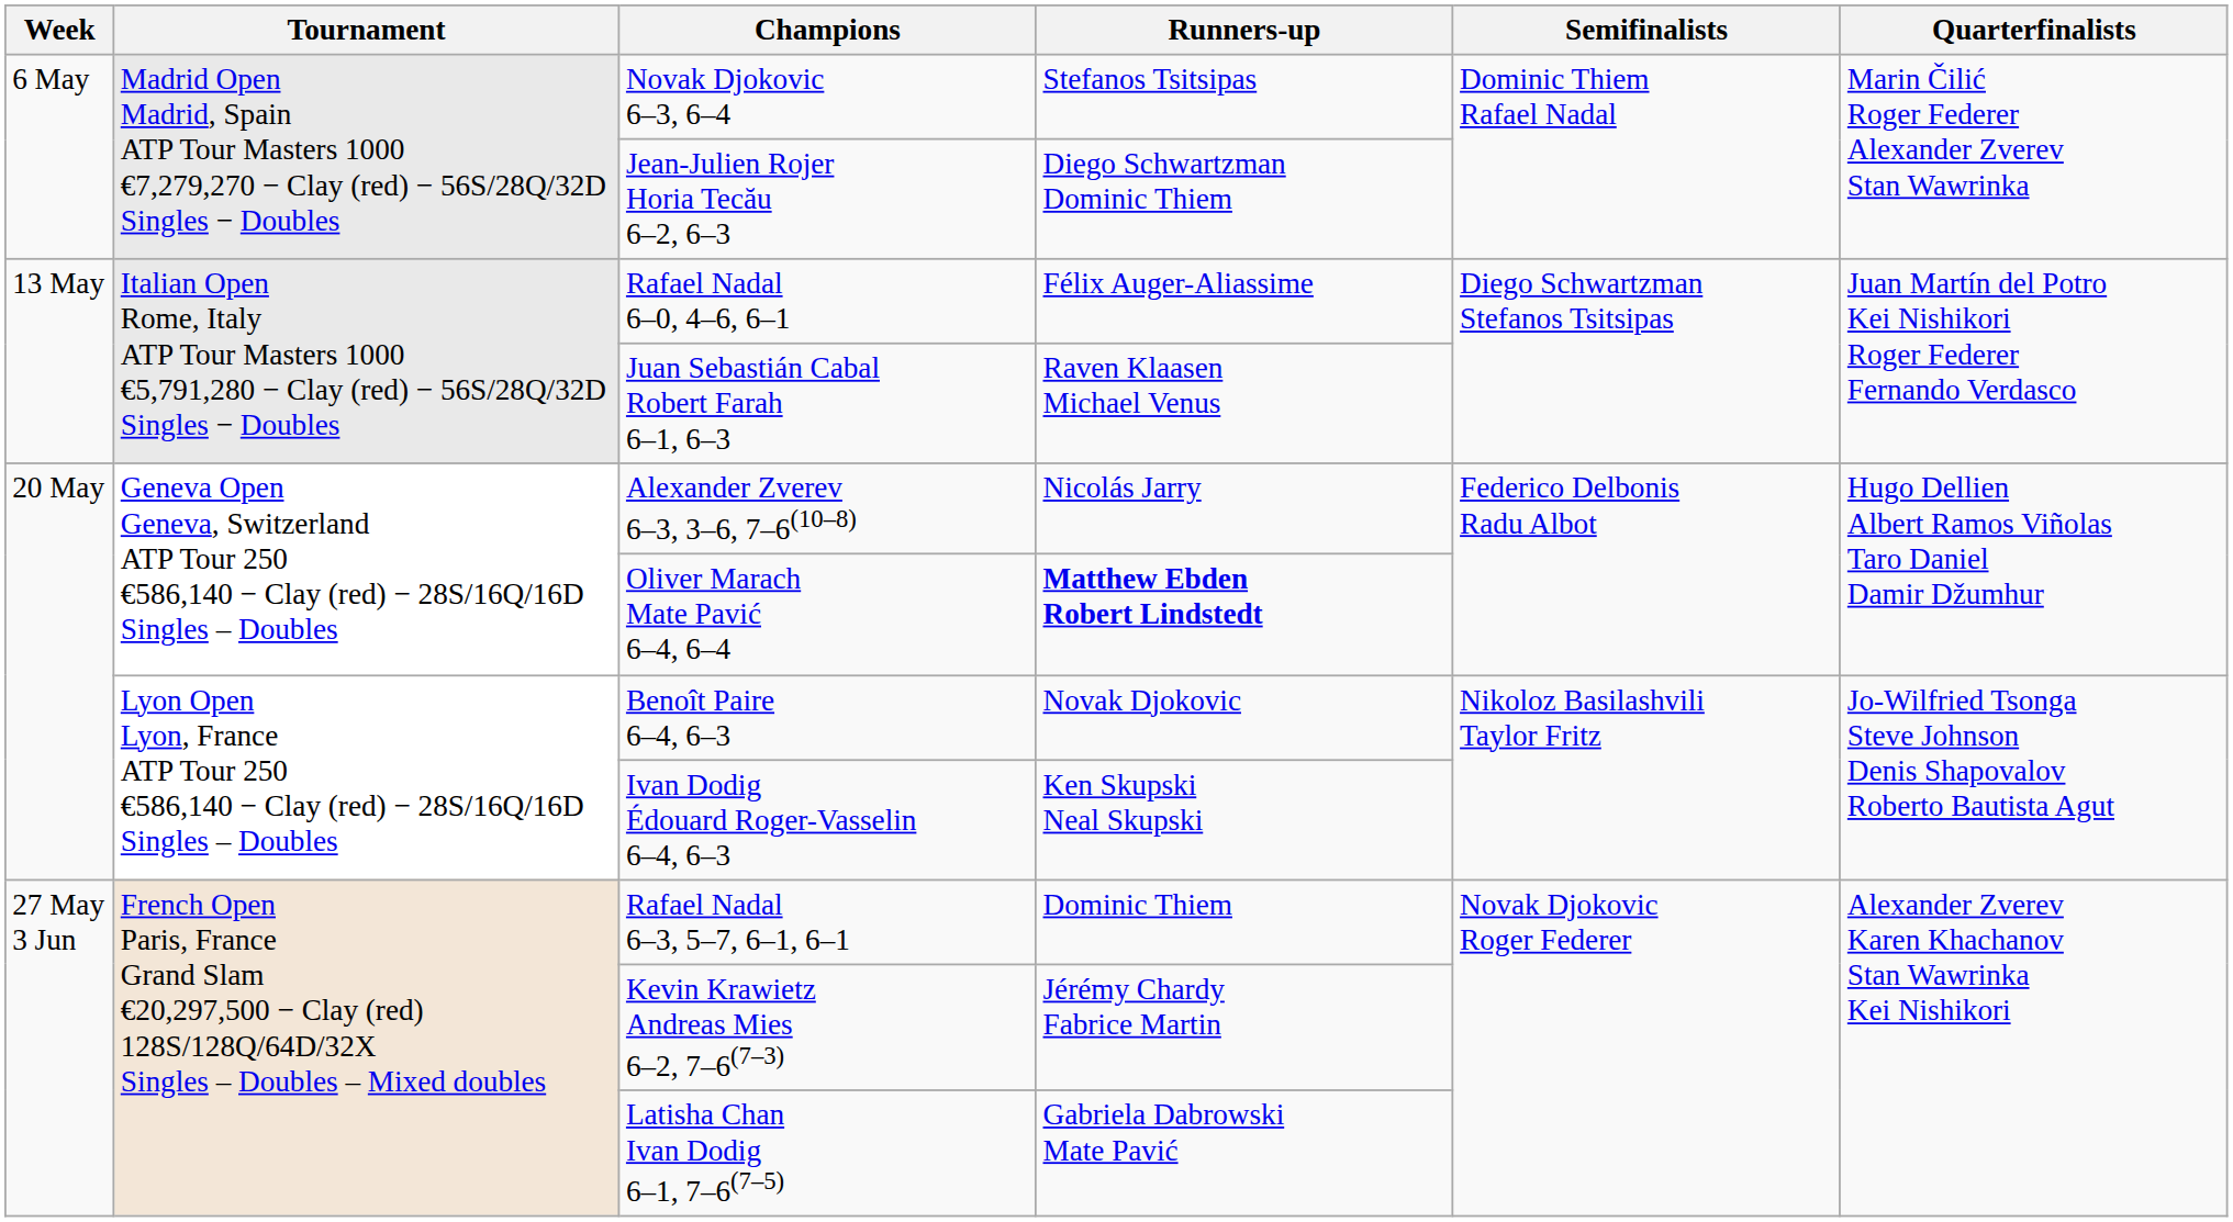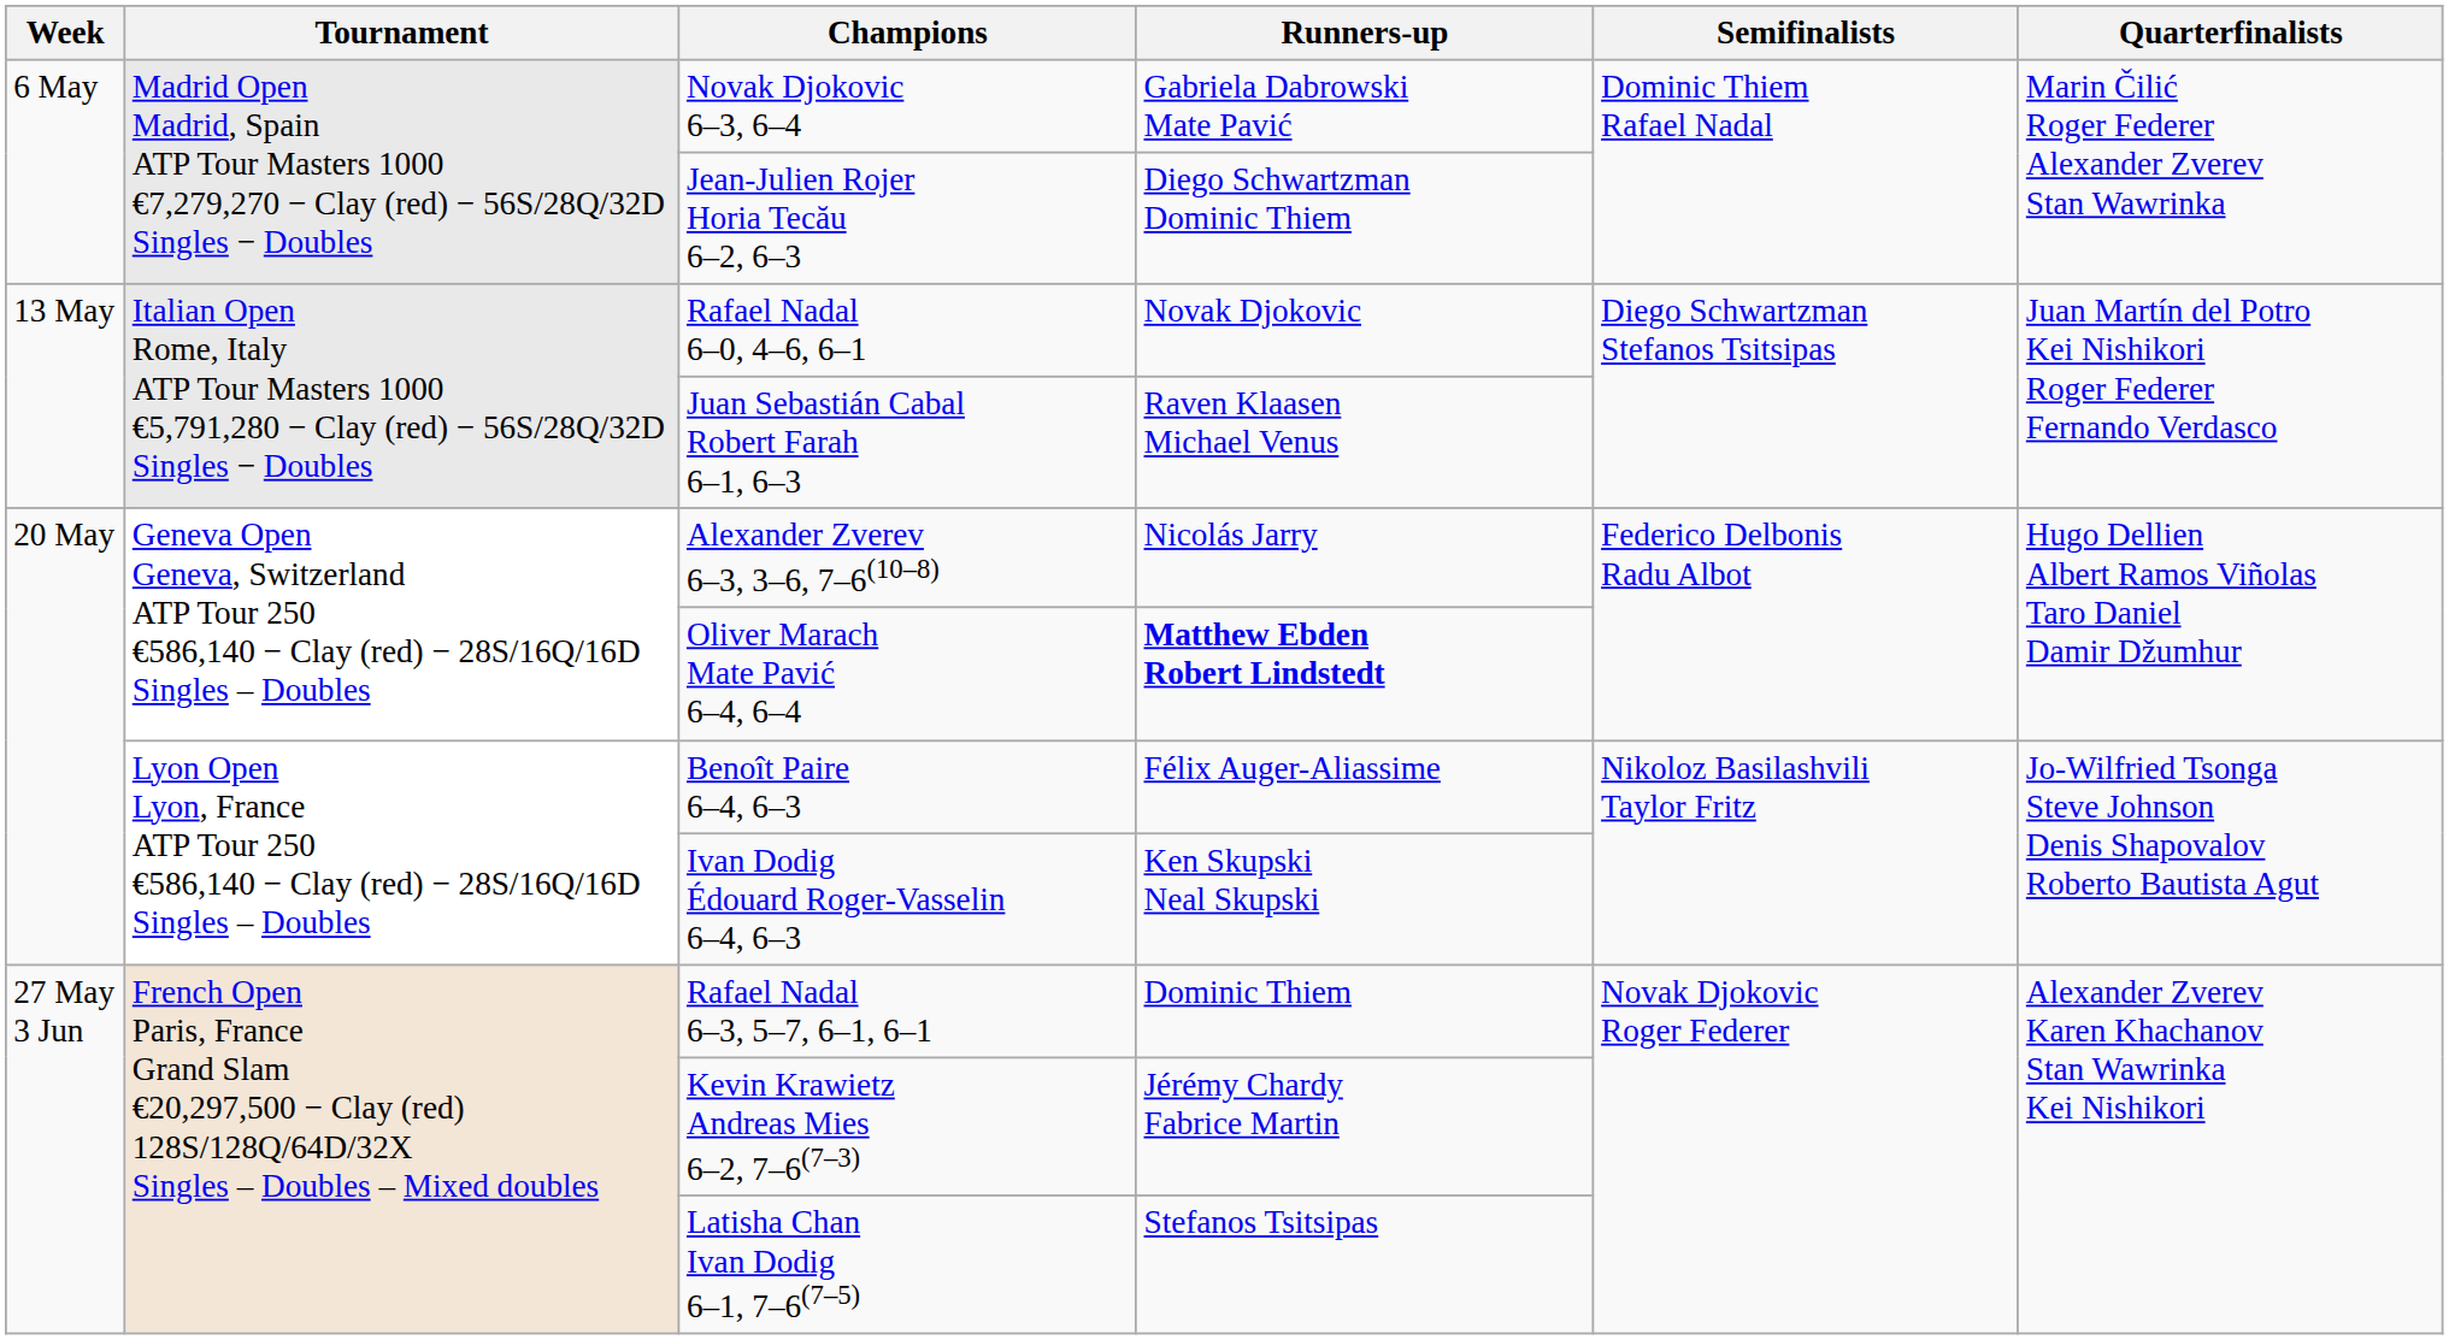Novak Djokovic 6–3, 6–4 | Runners-up: Stefanos Tsitsipas -> Gabriela Dabrowski Mate Pavić
Rafael Nadal 6–0, 4–6, 6–1 | Runners-up: Félix Auger-Aliassime -> Novak Djokovic
Benoît Paire 6–4, 6–3 | Runners-up: Novak Djokovic -> Félix Auger-Aliassime
Latisha Chan Ivan Dodig 6–1, 7–6(7–5) | Runners-up: Gabriela Dabrowski Mate Pavić -> Stefanos Tsitsipas
